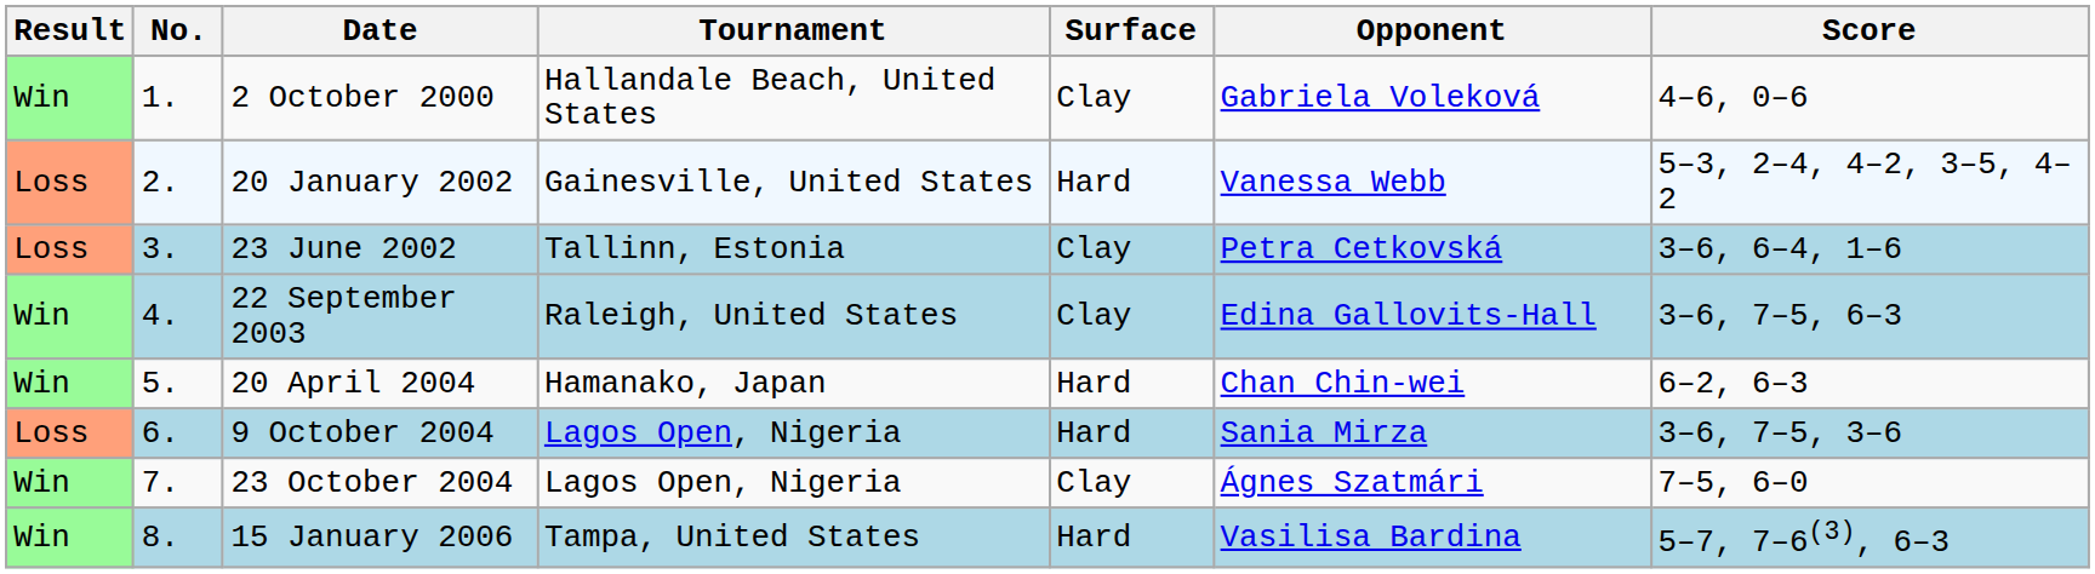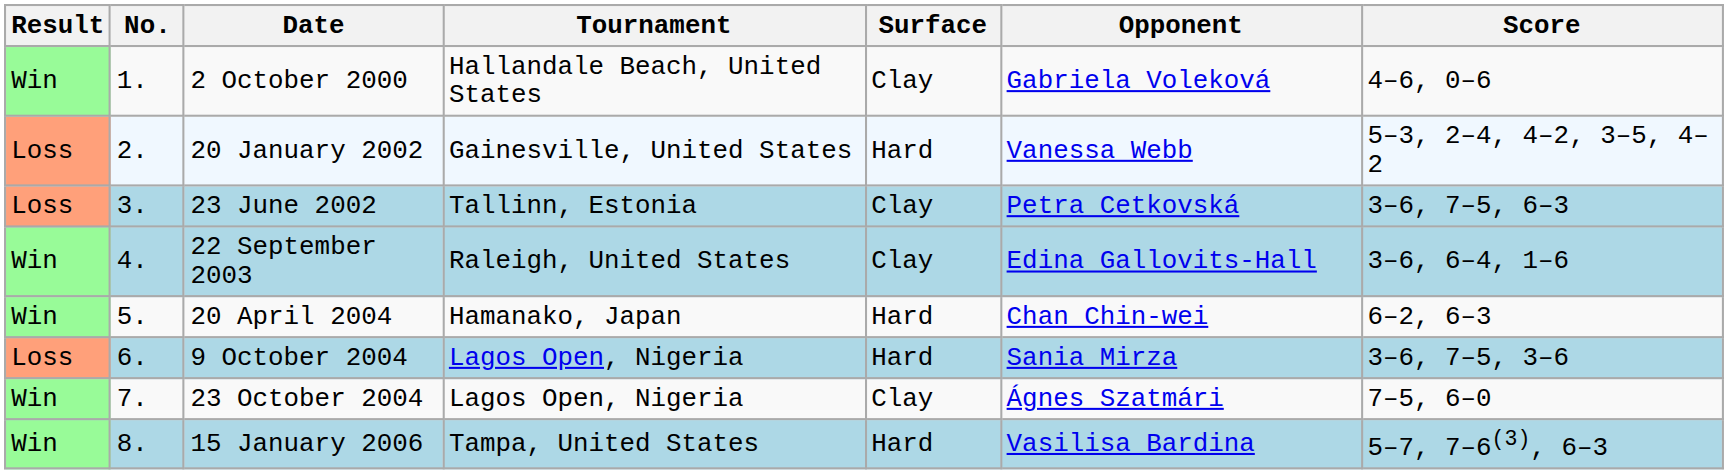23 June 2002 | Score: 3–6, 6–4, 1–6 -> 3–6, 7–5, 6–3
22 September 2003 | Score: 3–6, 7–5, 6–3 -> 3–6, 6–4, 1–6
